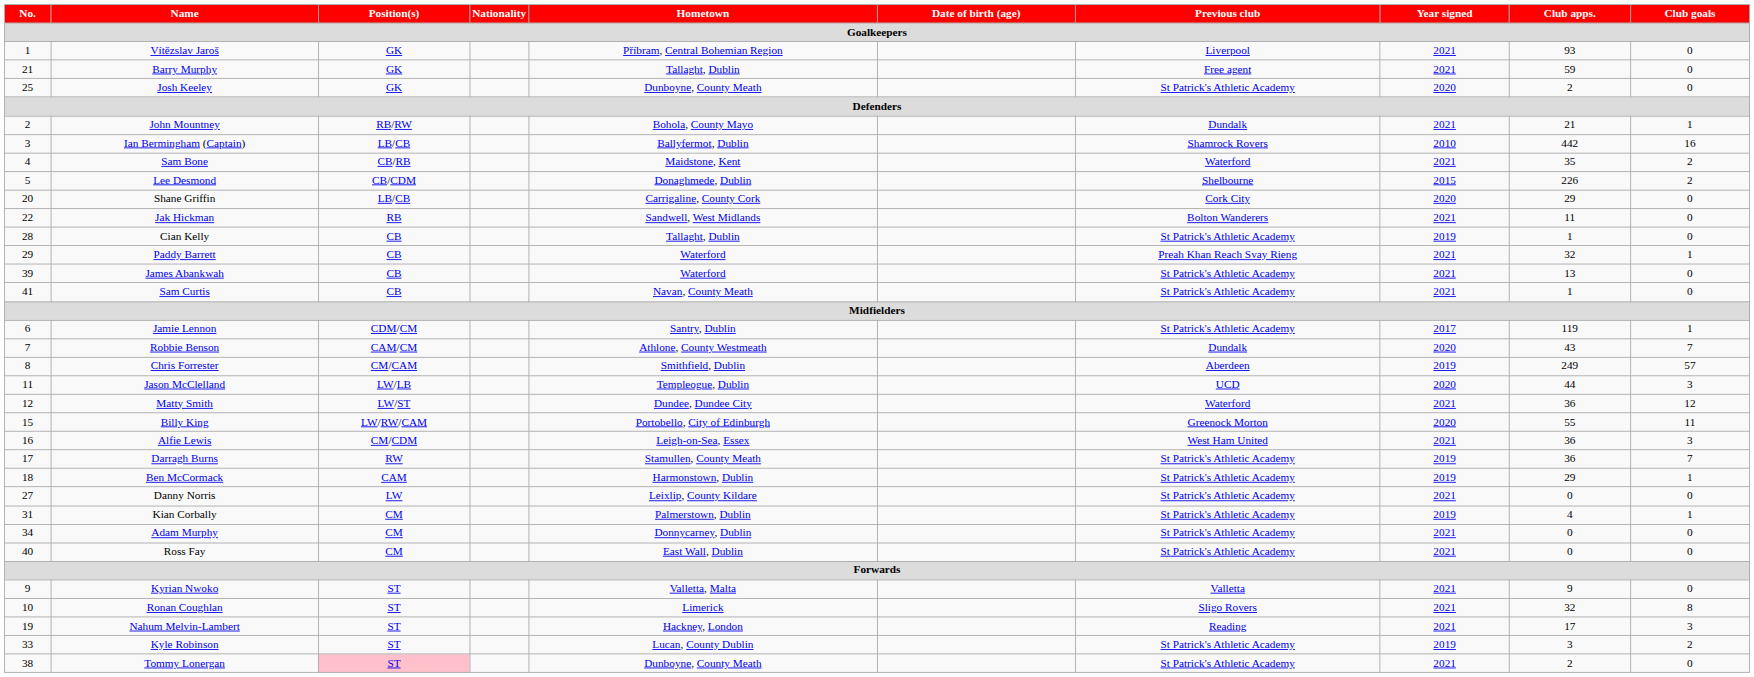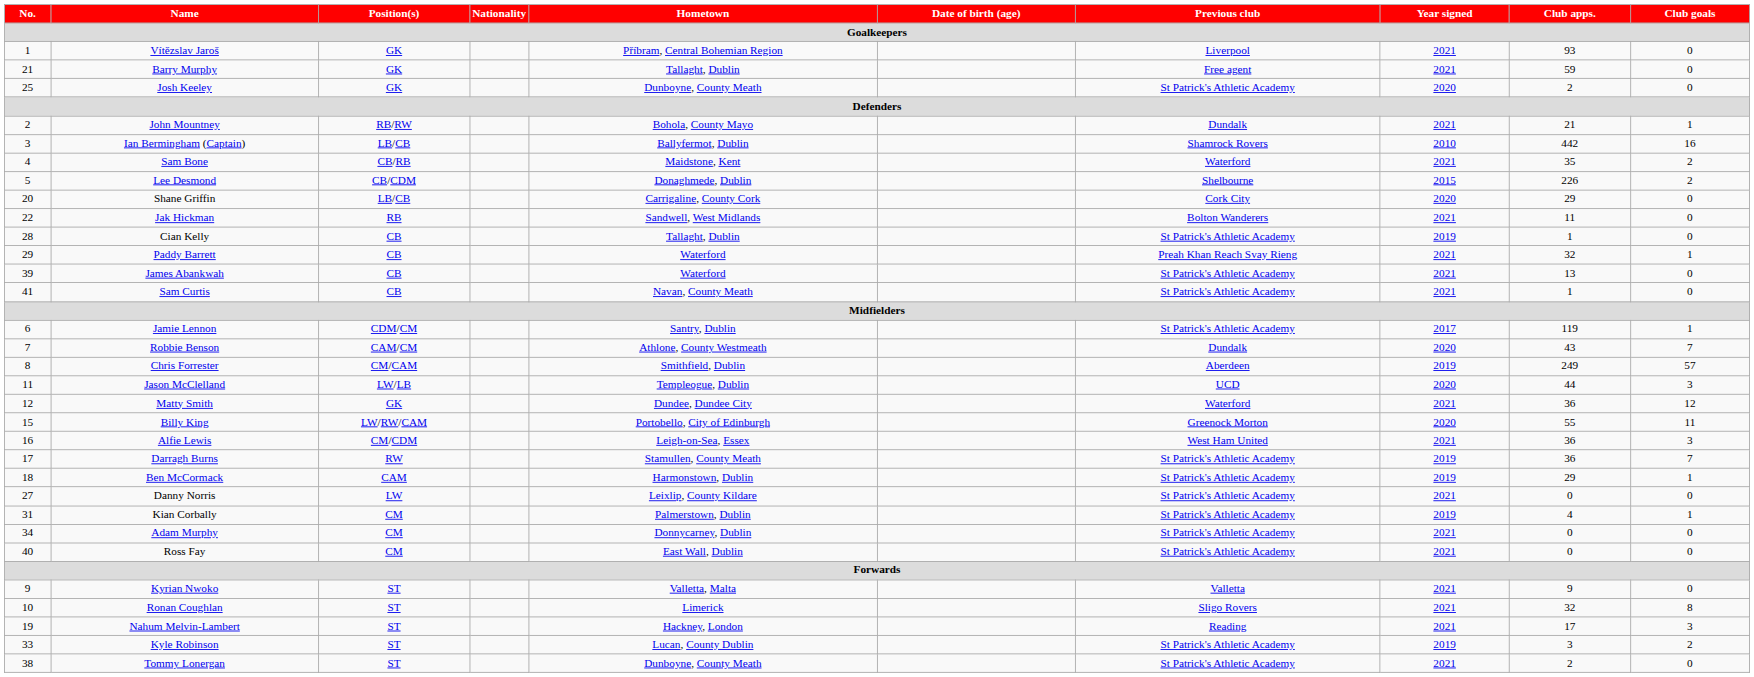Matty Smith | Position(s): LW/ST -> GK
Tommy Lonergan | Position(s): pink background -> no background
